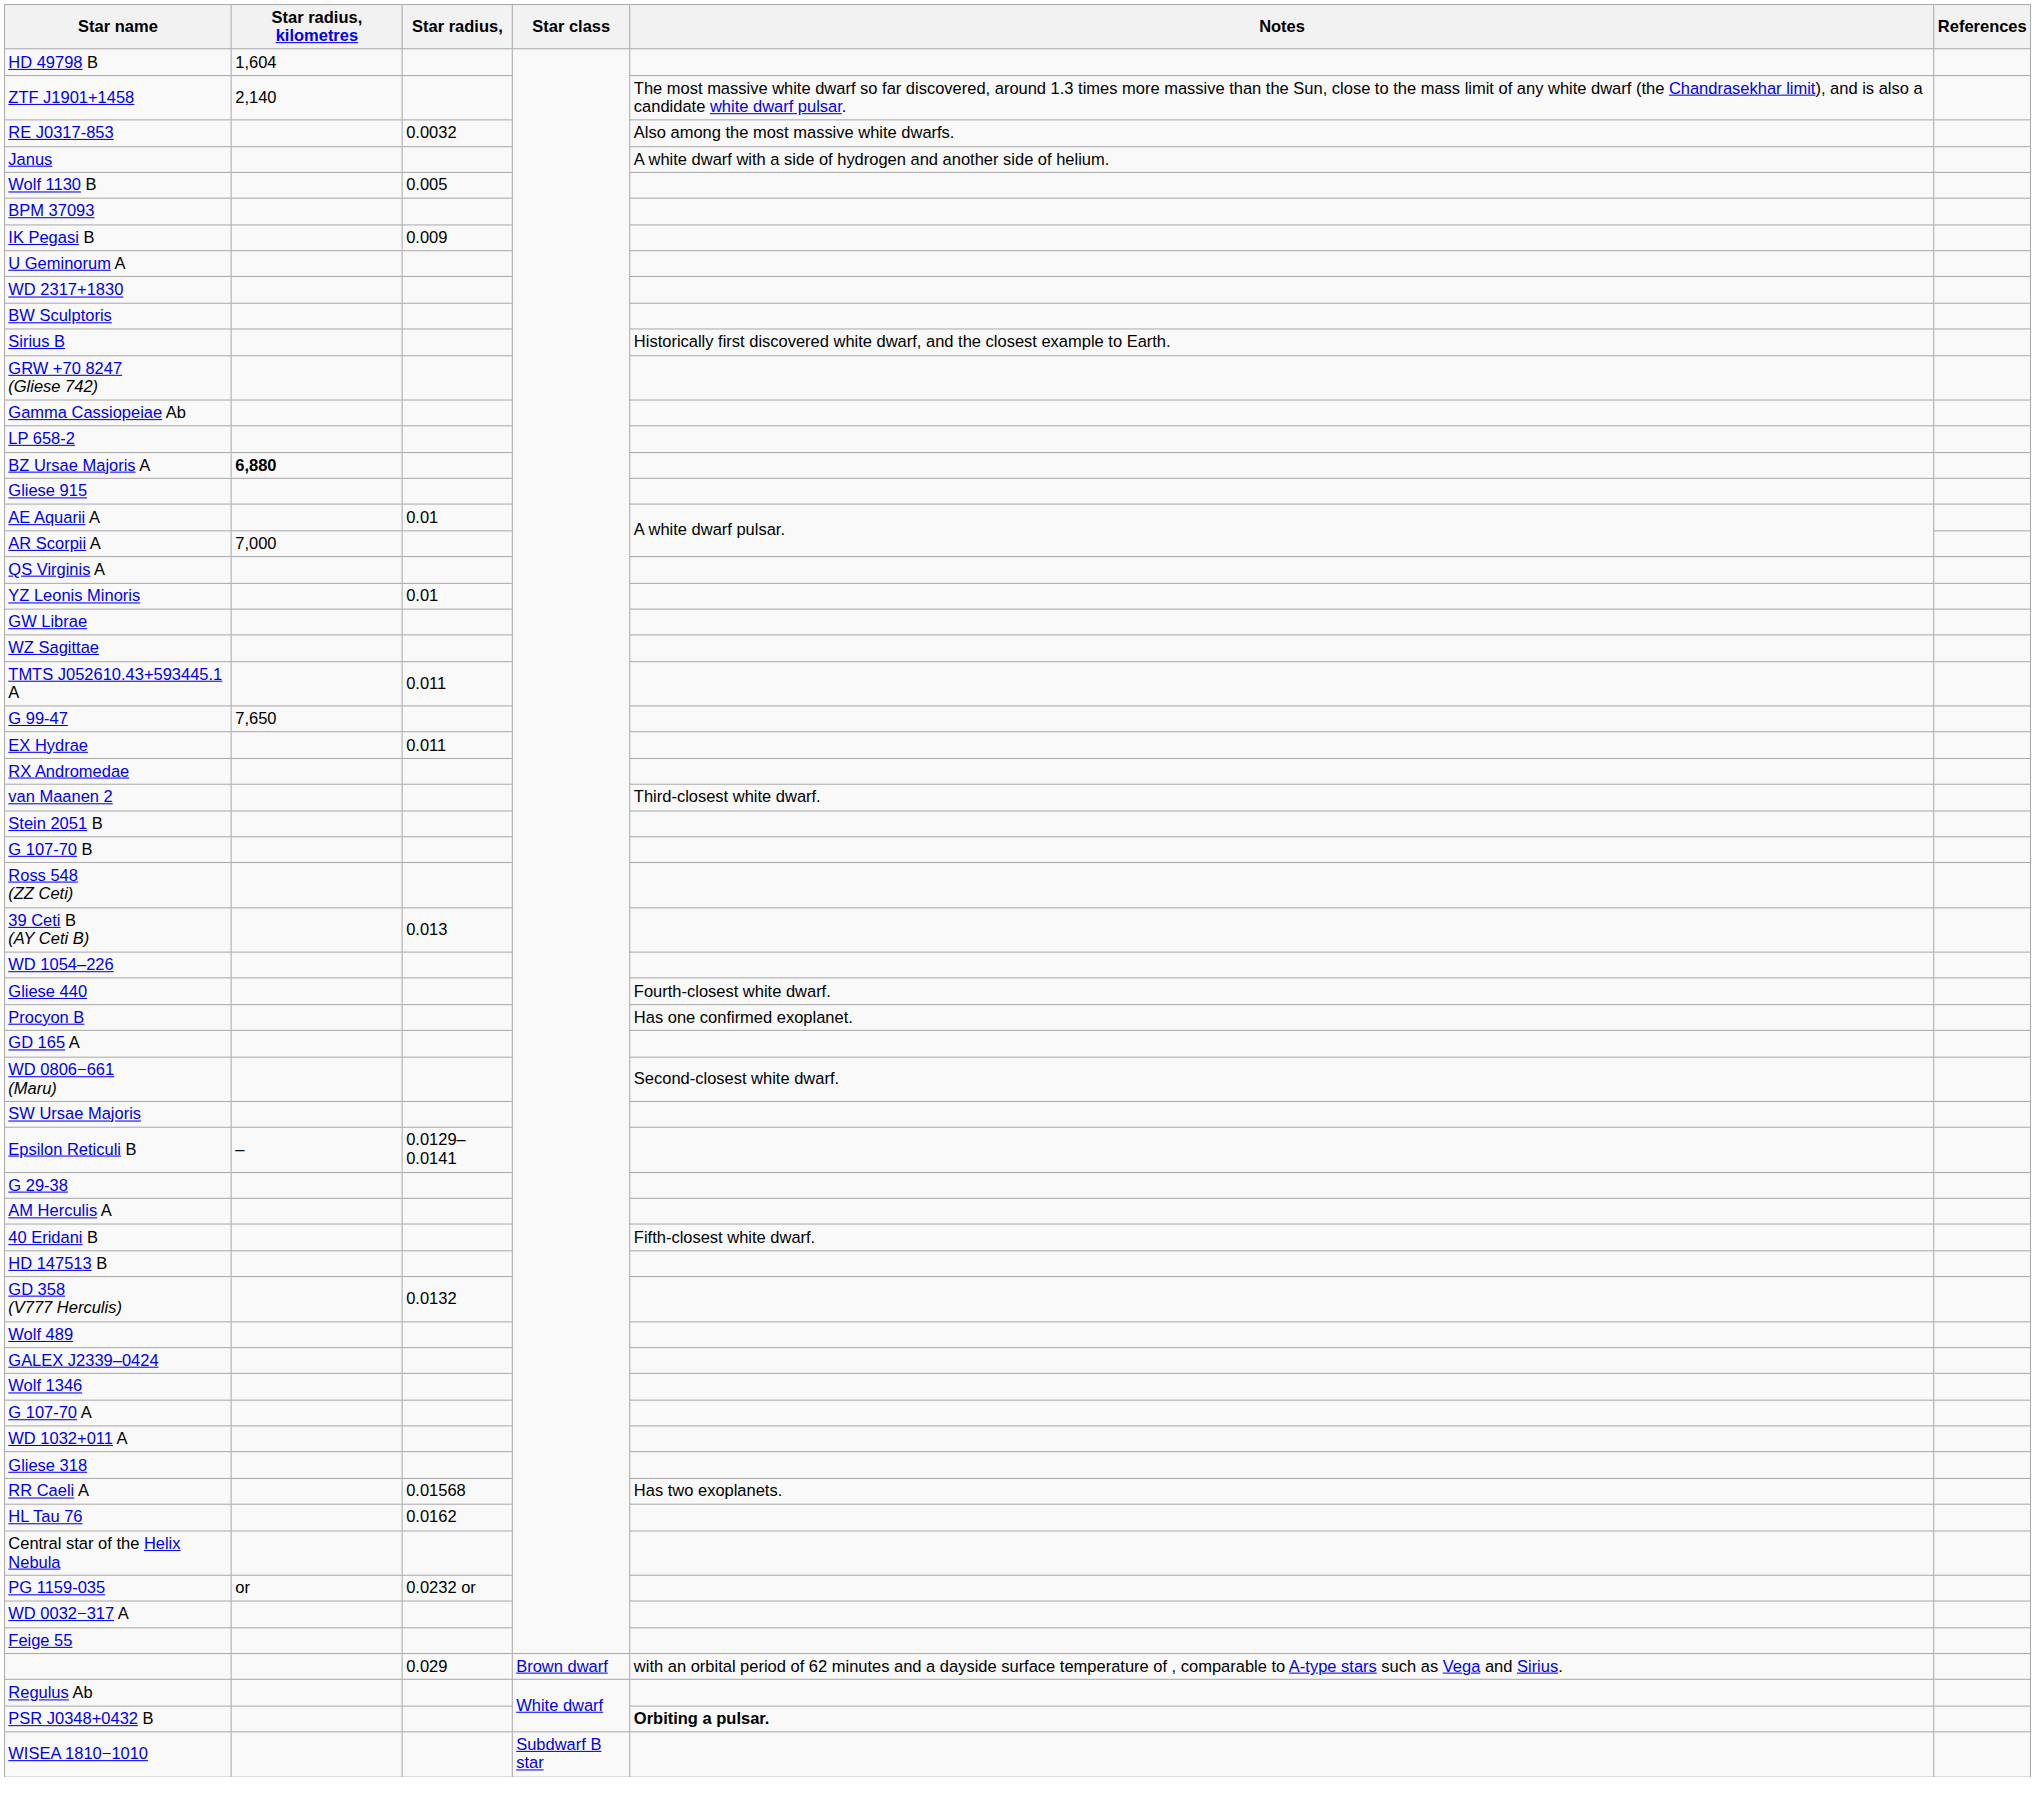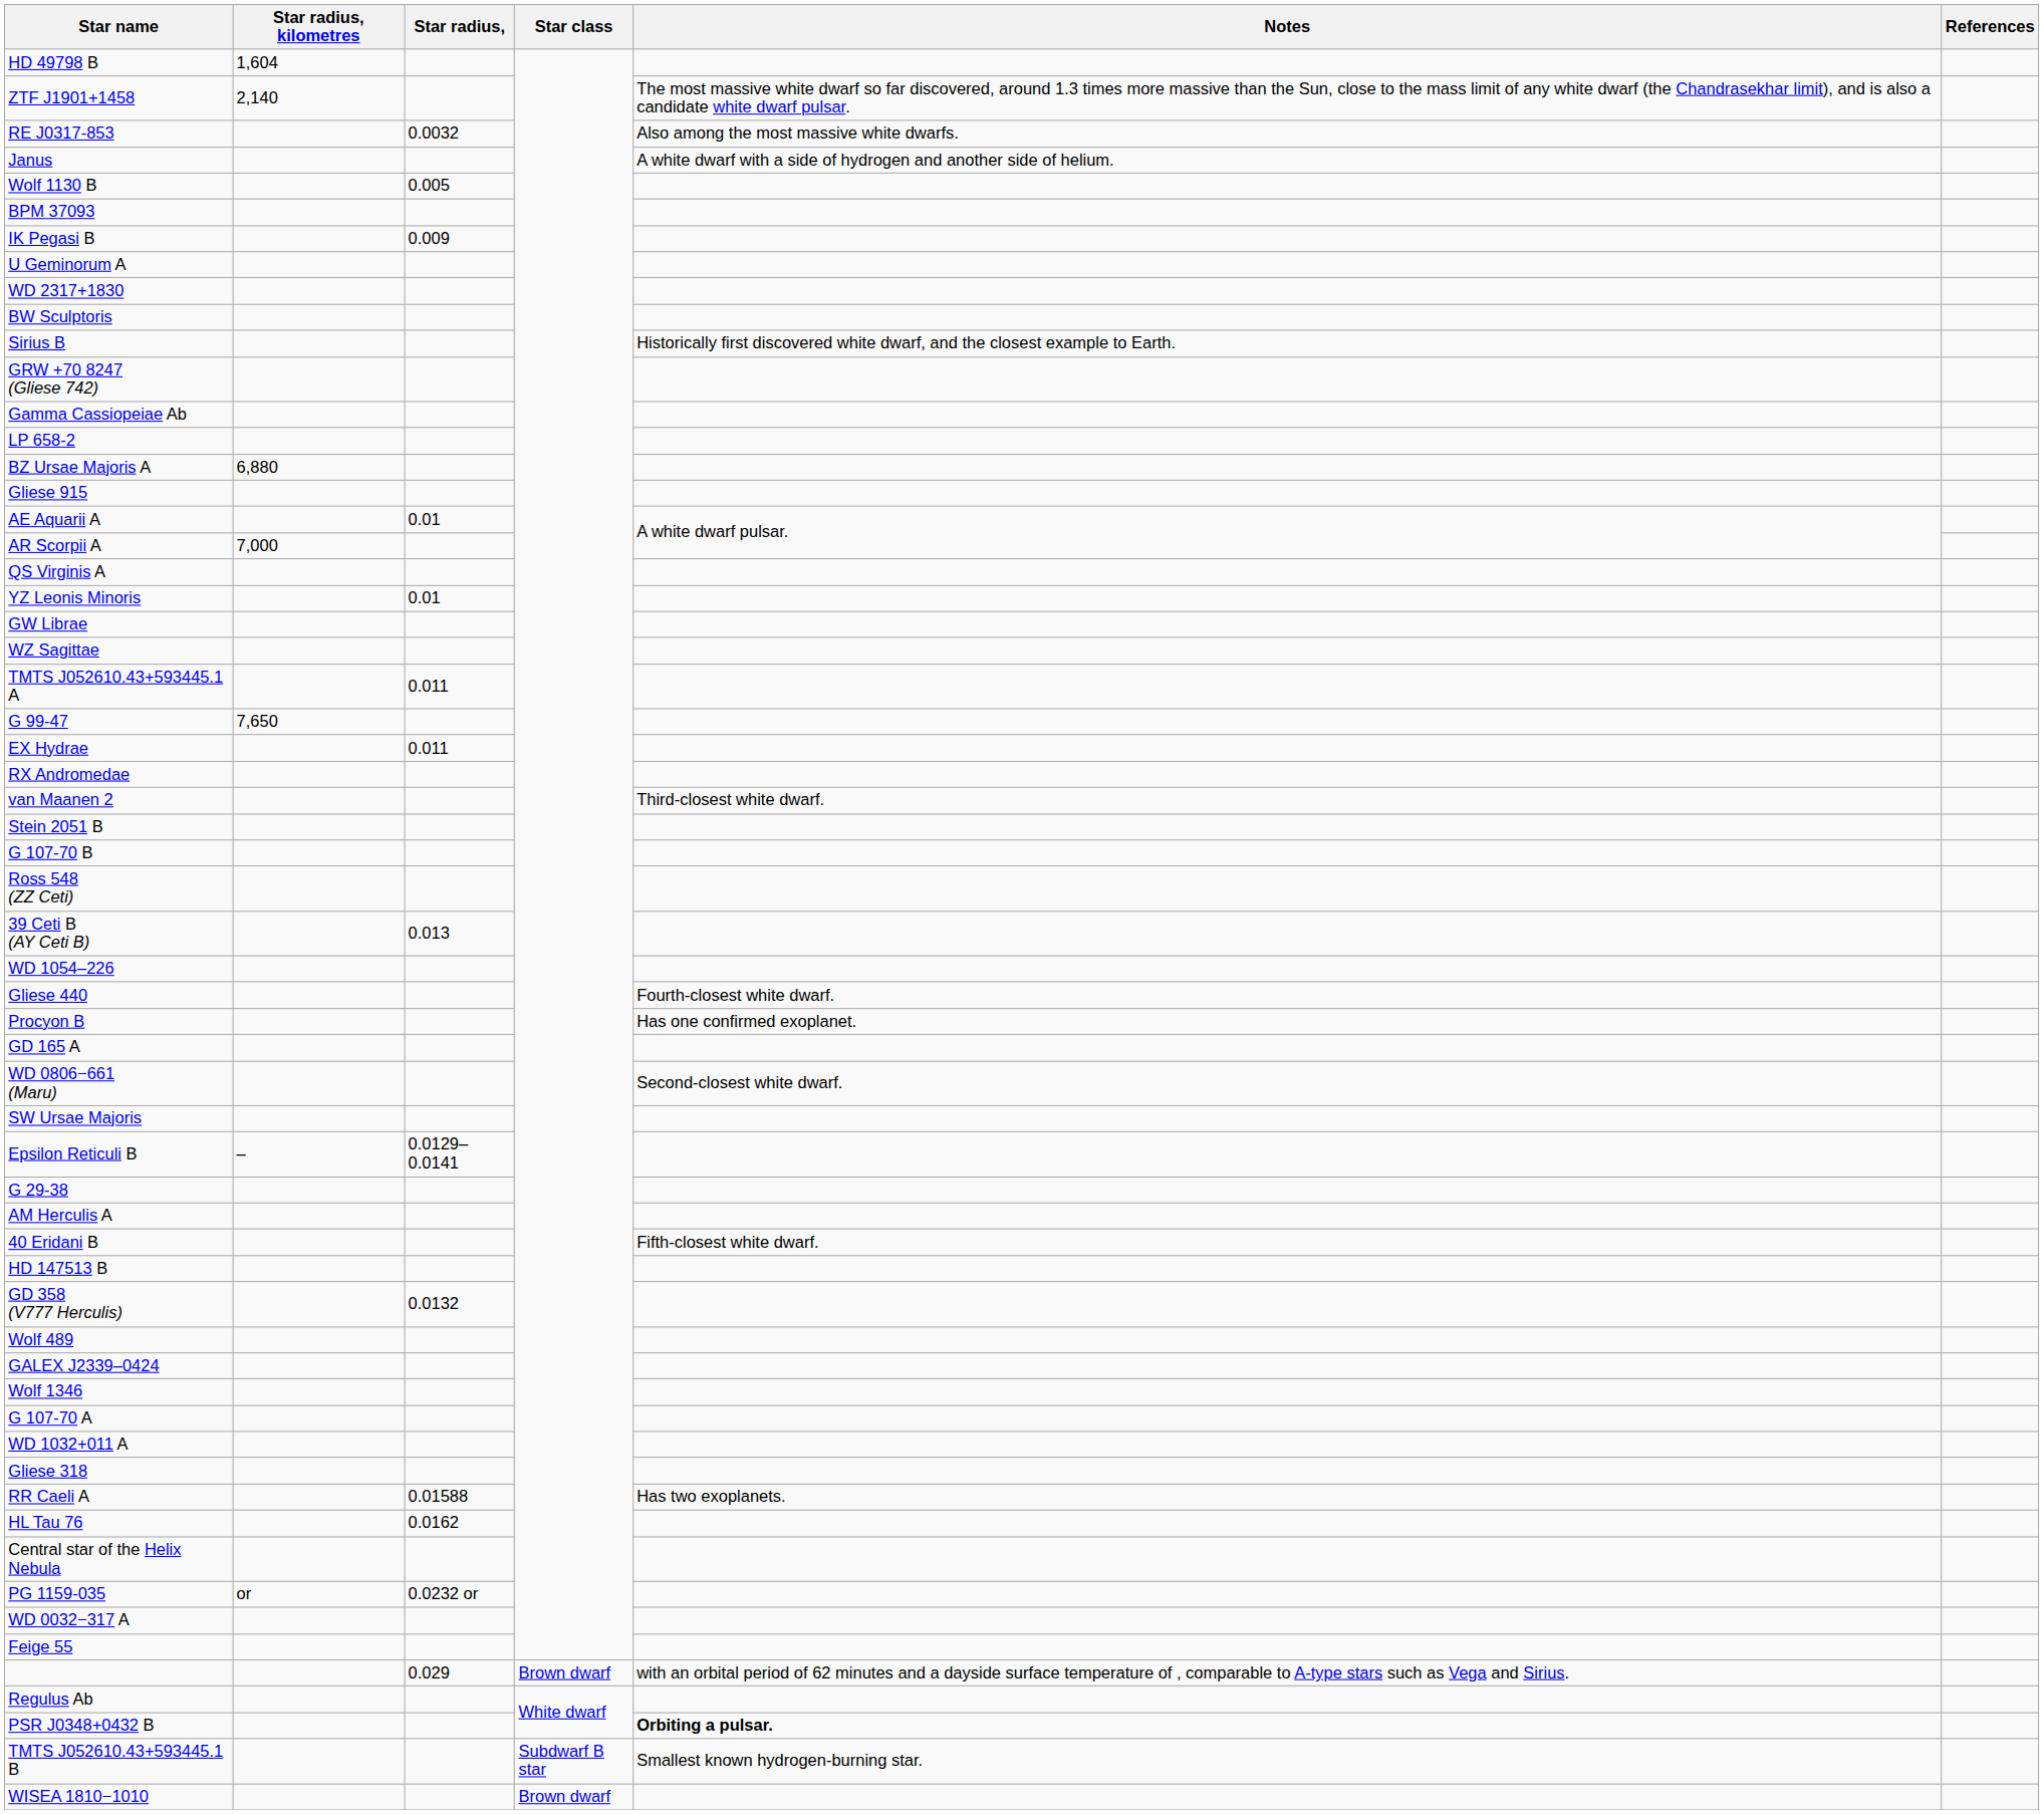BZ Ursae Majoris A | Star radius, kilometres: bold -> normal
RR Caeli A | Star radius,: 0.01568 -> 0.01588
+ row: TMTS J052610.43+593445.1 B | Subdwarf B star | Smallest known hydrogen-burning star.
WISEA 1810−1010 | Star class: Subdwarf B star -> Brown dwarf
